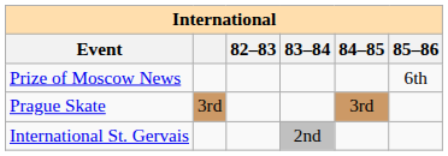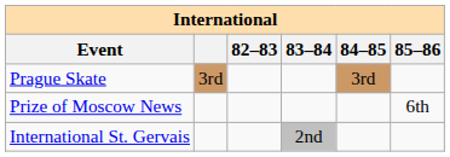rows swapped: Prague Skate <-> Prize of Moscow News
